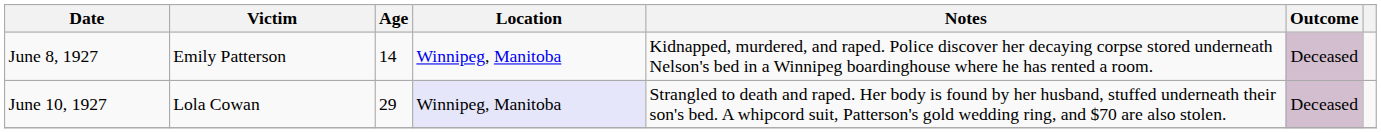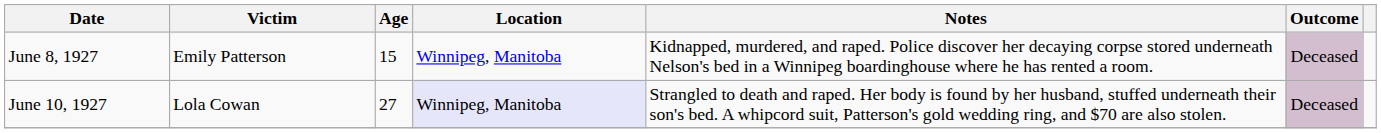June 8, 1927 | Age: 14 -> 15
June 10, 1927 | Age: 29 -> 27
